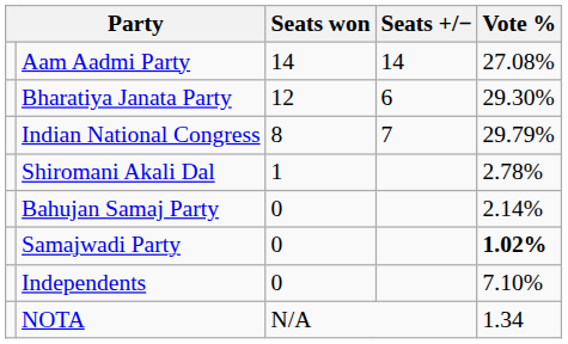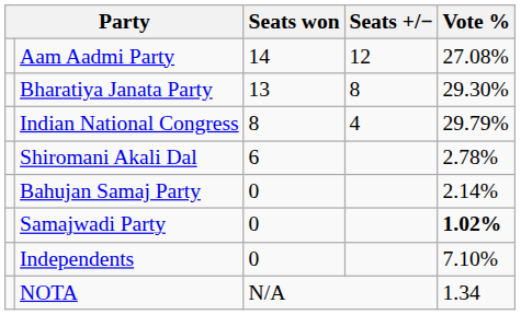Aam Aadmi Party | Seats +/−: 14 -> 12
Bharatiya Janata Party | Seats won: 12 -> 13
Bharatiya Janata Party | Seats +/−: 6 -> 8
Indian National Congress | Seats +/−: 7 -> 4
Shiromani Akali Dal | Seats won: 1 -> 6
